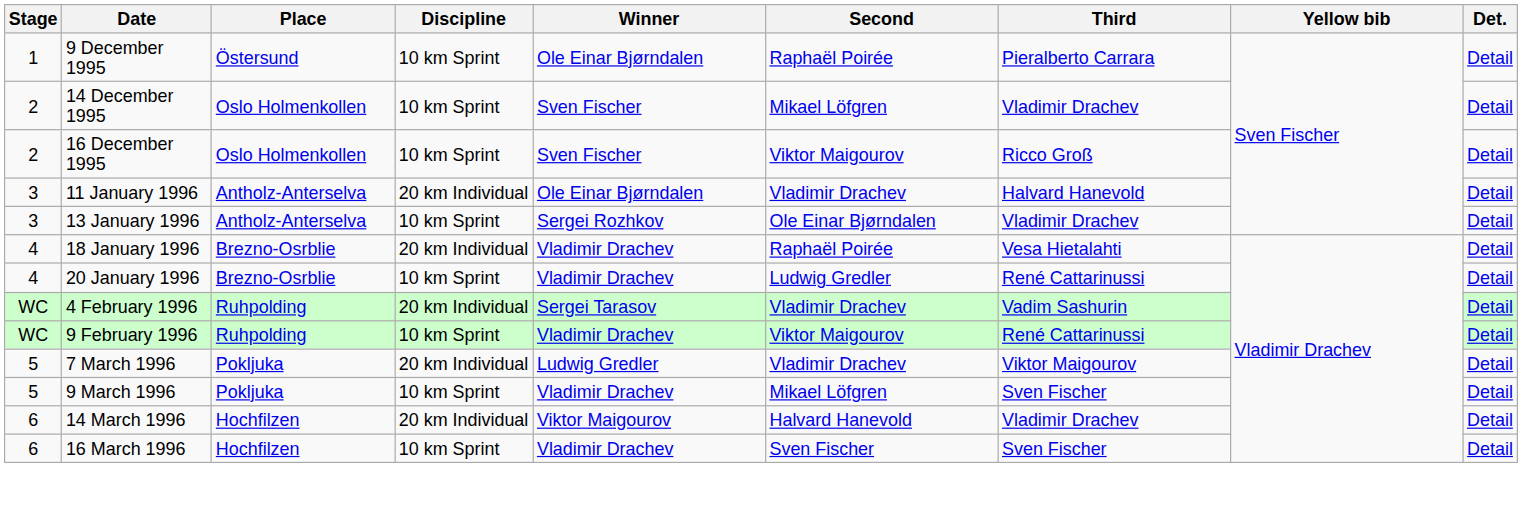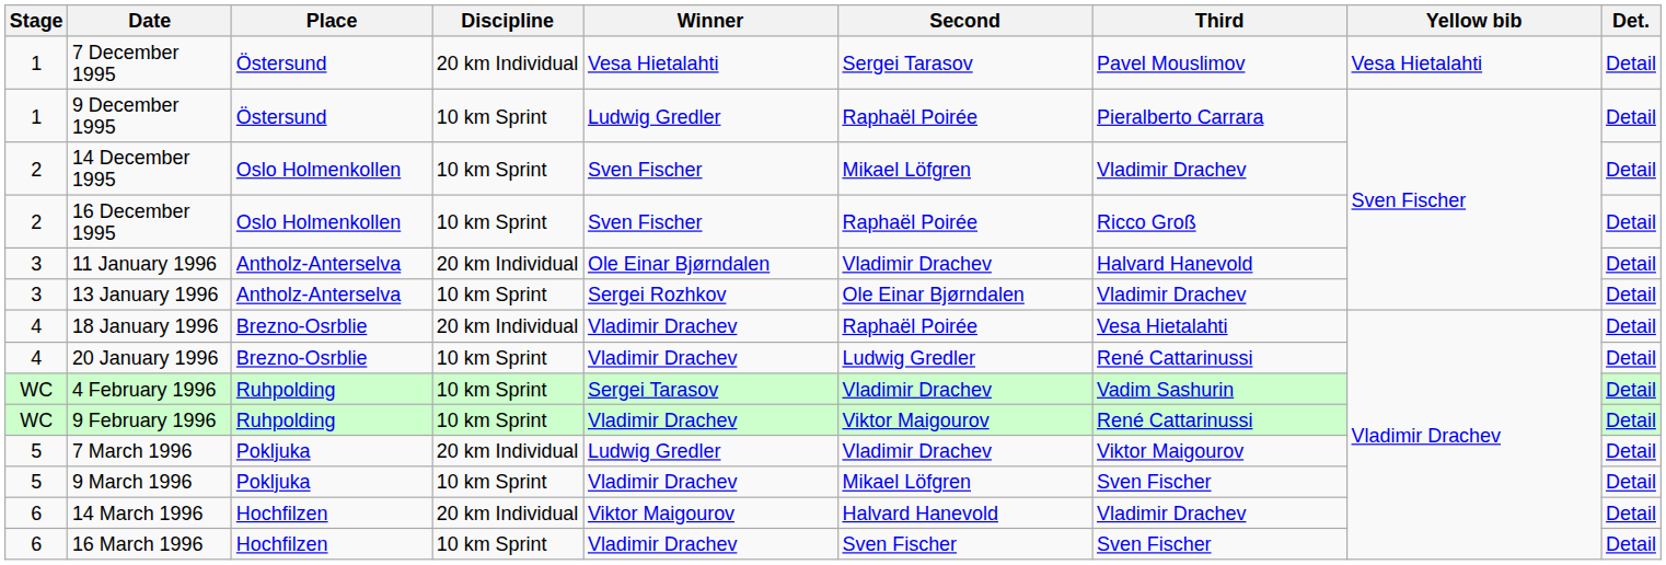+ row: 1 | 7 December 1995 | Östersund | 20 km Individual | Vesa Hietalahti | Sergei Tarasov | Pavel Mouslimov | Vesa Hietalahti | Detail
9 December 1995 | Winner: Ole Einar Bjørndalen -> Ludwig Gredler
16 December 1995 | Second: Viktor Maigourov -> Raphaël Poirée
4 February 1996 | Discipline: 20 km Individual -> 10 km Sprint
